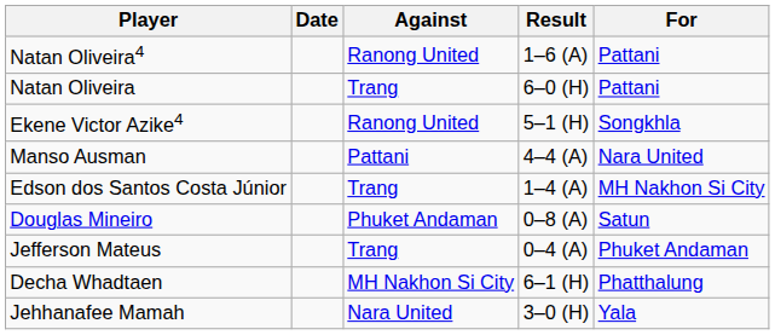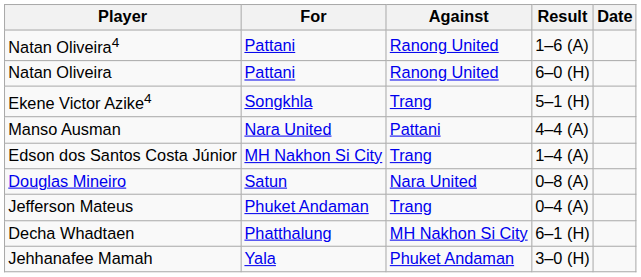columns swapped: For <-> Date
Natan Oliveira | Against: Trang -> Ranong United
Ekene Victor Azike4 | Against: Ranong United -> Trang
Douglas Mineiro | Against: Phuket Andaman -> Nara United
Jehhanafee Mamah | Against: Nara United -> Phuket Andaman
